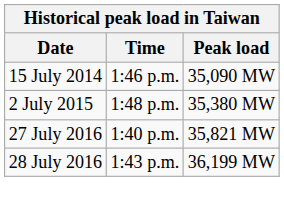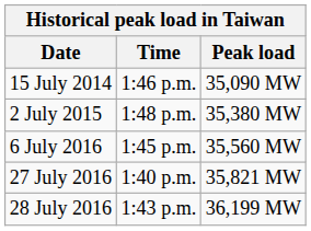+ row: 6 July 2016 | 1:45 p.m. | 35,560 MW
